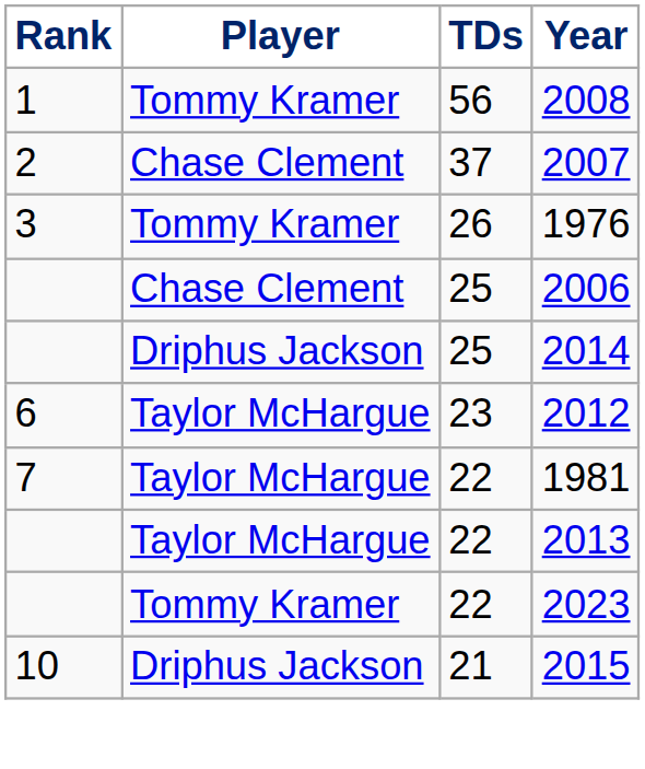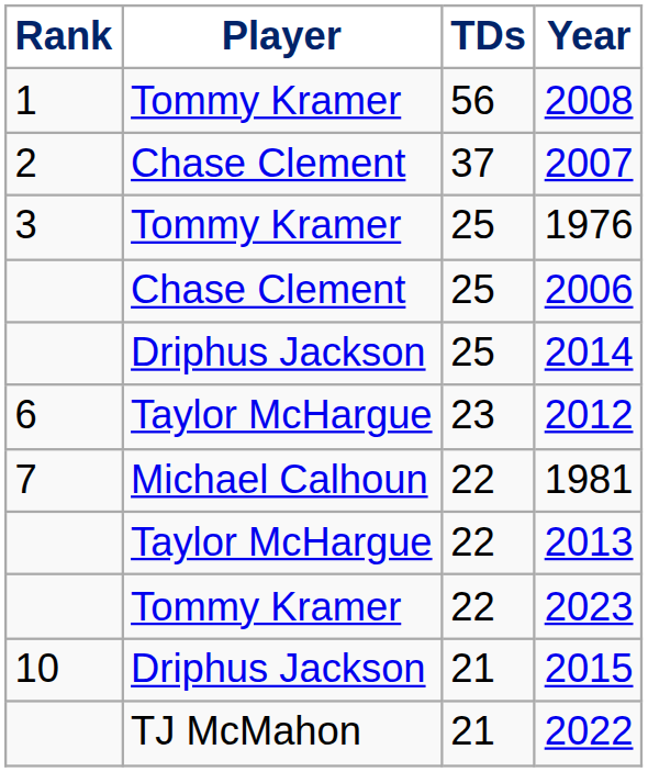1976 | TDs: 26 -> 25
1981 | Player: Taylor McHargue -> Michael Calhoun
+ row: TJ McMahon | 21 | 2022
